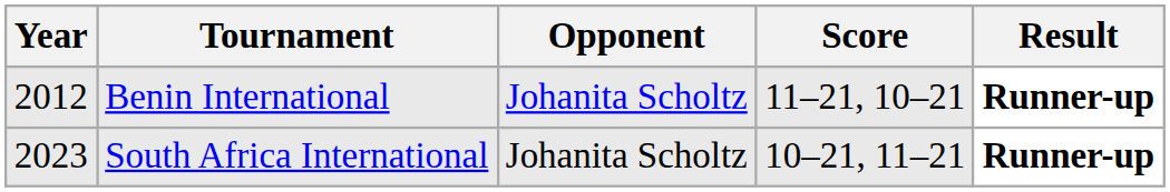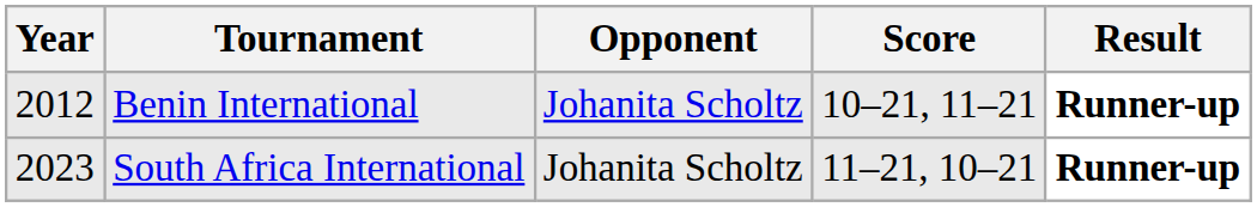Benin International | Score: 11–21, 10–21 -> 10–21, 11–21
South Africa International | Score: 10–21, 11–21 -> 11–21, 10–21
